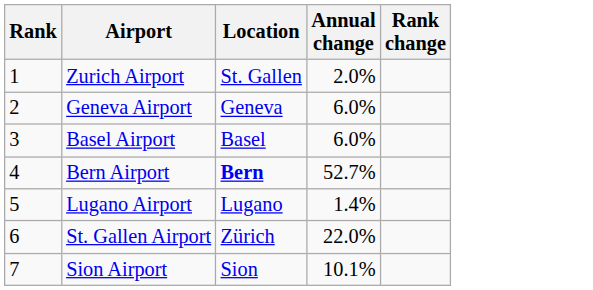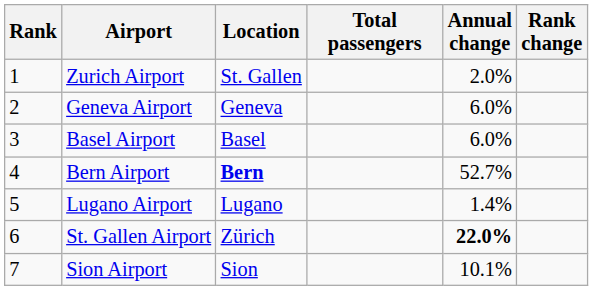+ column: Total passengers
St. Gallen Airport | Annual change: normal -> bold
